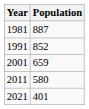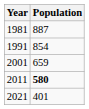1991 | Population: 852 -> 854
2011 | Population: normal -> bold
